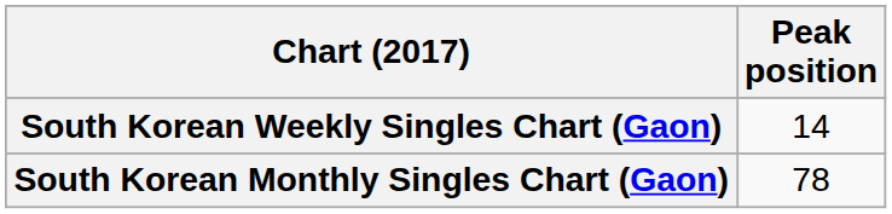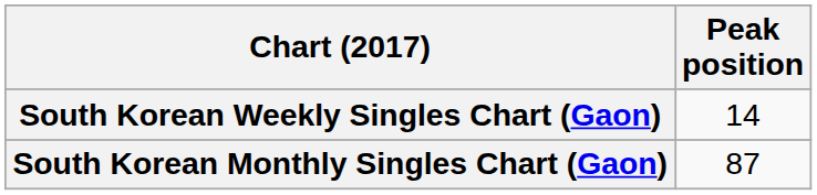South Korean Monthly Singles Chart (Gaon) | Peak position: 78 -> 87
